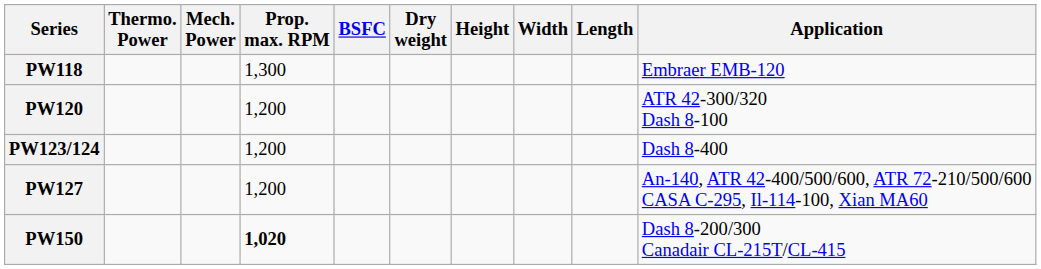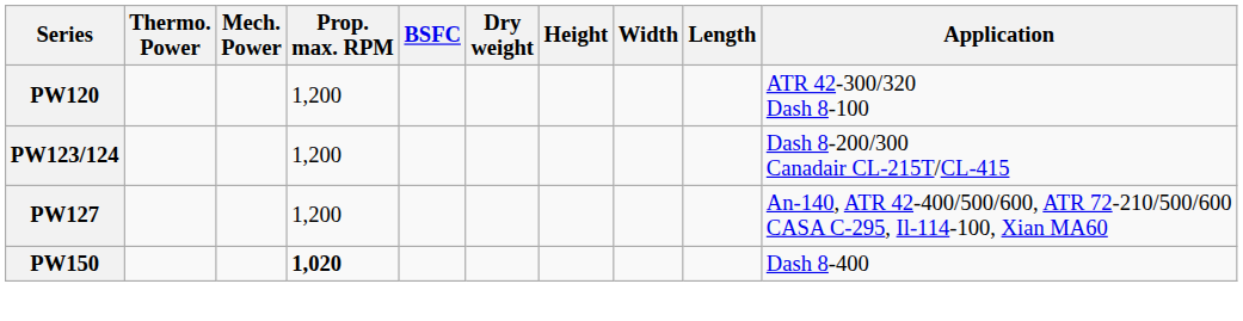- row: PW118 | 1,300 | Embraer EMB-120
PW123/124 | Application: Dash 8-400 -> Dash 8-200/300 Canadair CL-215T/CL-415
PW150 | Application: Dash 8-200/300 Canadair CL-215T/CL-415 -> Dash 8-400
